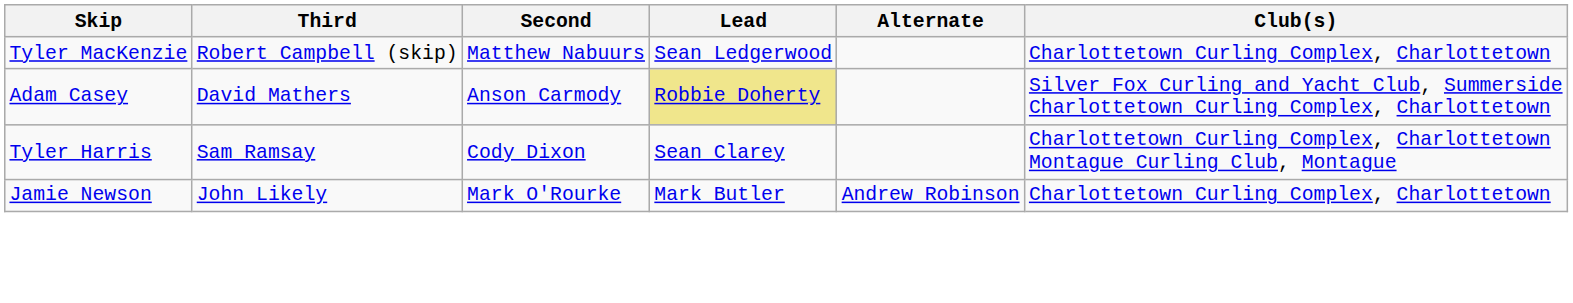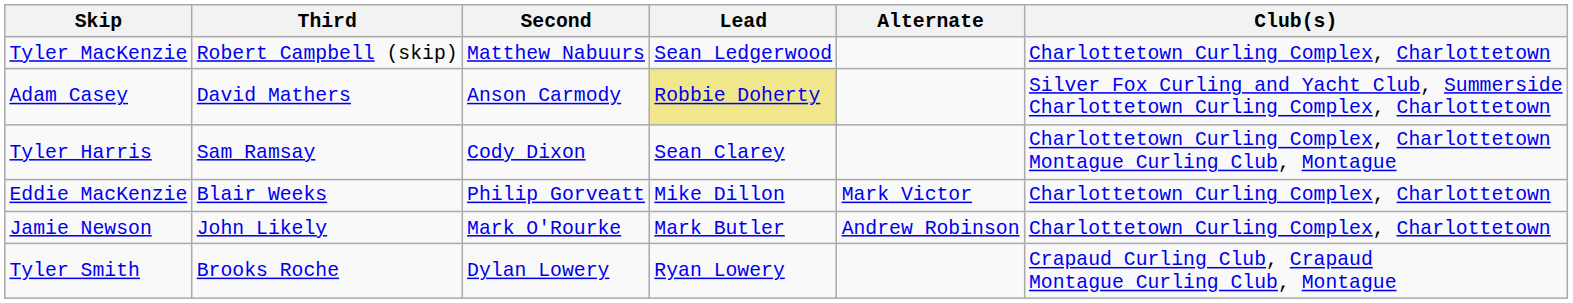+ row: Eddie MacKenzie | Blair Weeks | Philip Gorveatt | Mike Dillon | Mark Victor | Charlottetown Curling Complex, Charlottetown
+ row: Tyler Smith | Brooks Roche | Dylan Lowery | Ryan Lowery | Crapaud Curling Club, Crapaud Montague Curling Club, Montague
